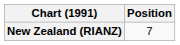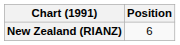New Zealand (RIANZ) | Position: 7 -> 6
